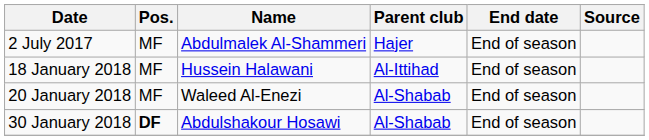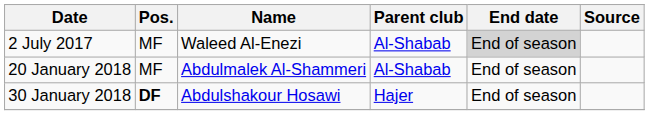2 July 2017 | Name: Abdulmalek Al-Shammeri -> Waleed Al-Enezi
2 July 2017 | Parent club: Hajer -> Al-Shabab
2 July 2017 | End date: no background -> lightgrey background
- row: 18 January 2018 | MF | Hussein Halawani | Al-Ittihad | End of season
20 January 2018 | Name: Waleed Al-Enezi -> Abdulmalek Al-Shammeri
30 January 2018 | Parent club: Al-Shabab -> Hajer
